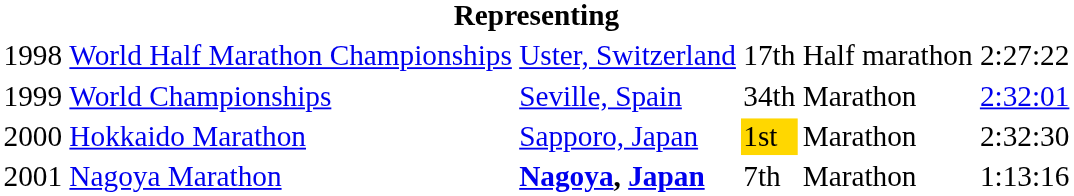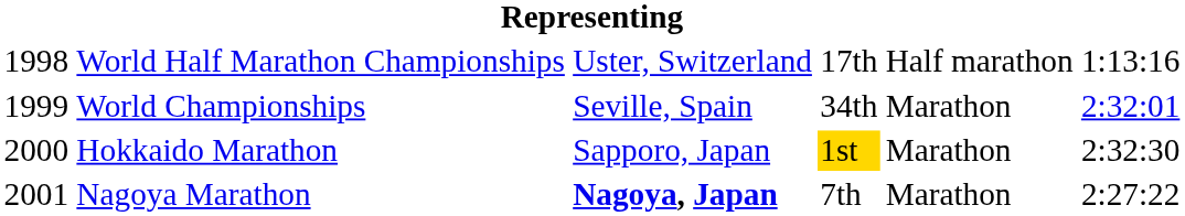World Half Marathon Championships | column 6: 2:27:22 -> 1:13:16
Nagoya Marathon | column 6: 1:13:16 -> 2:27:22
